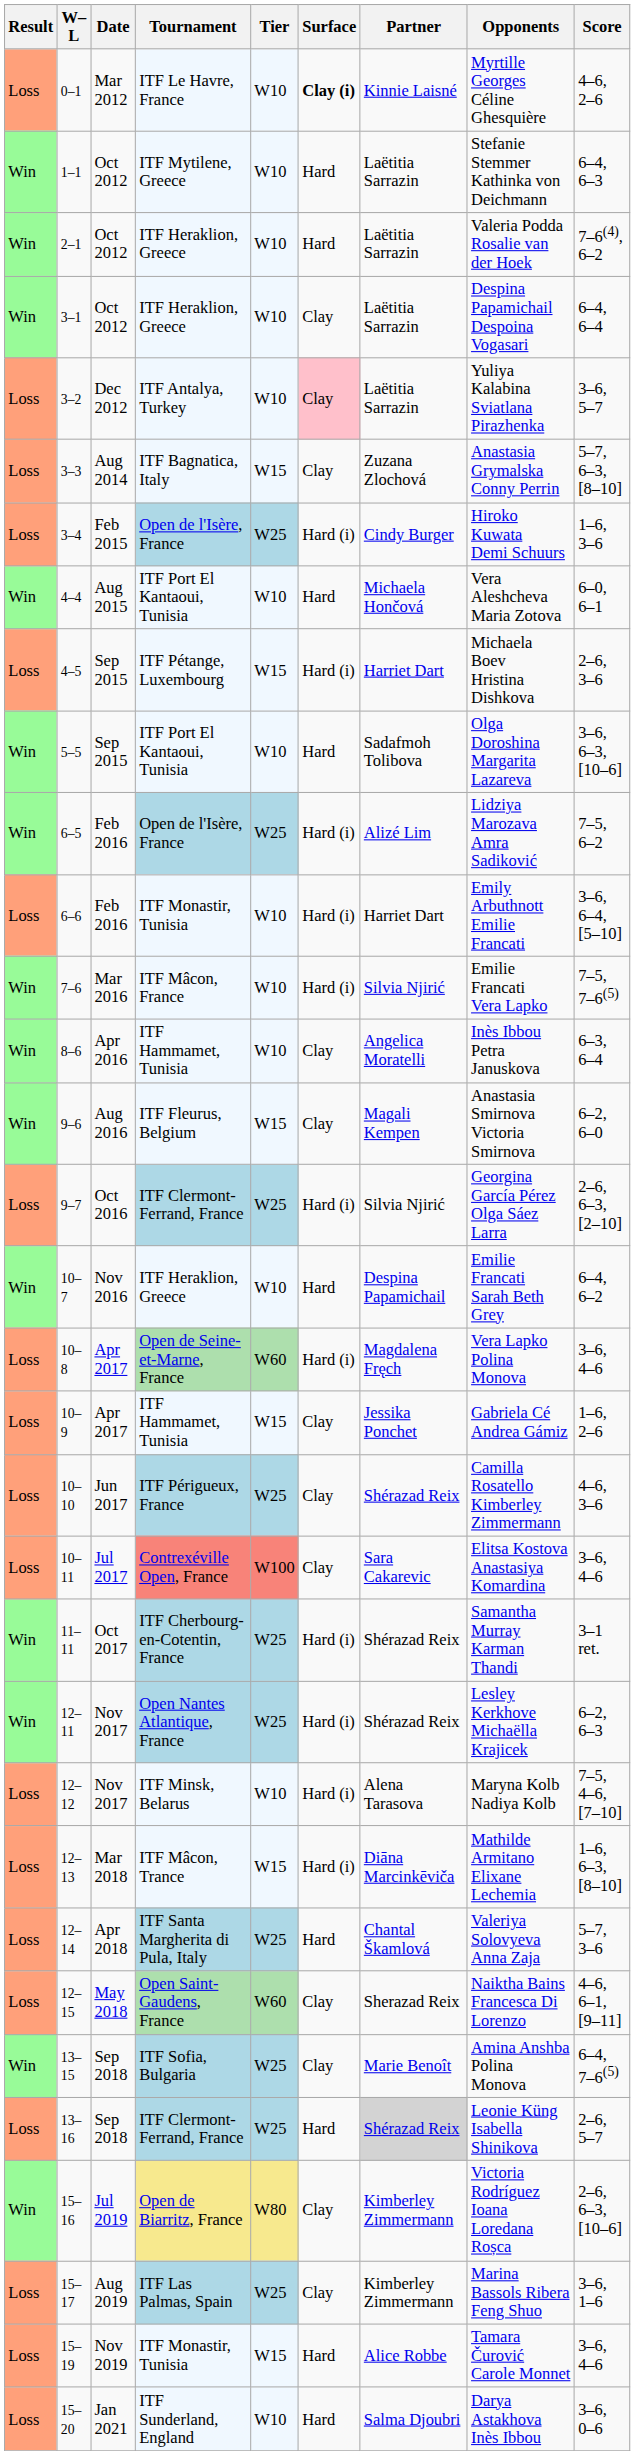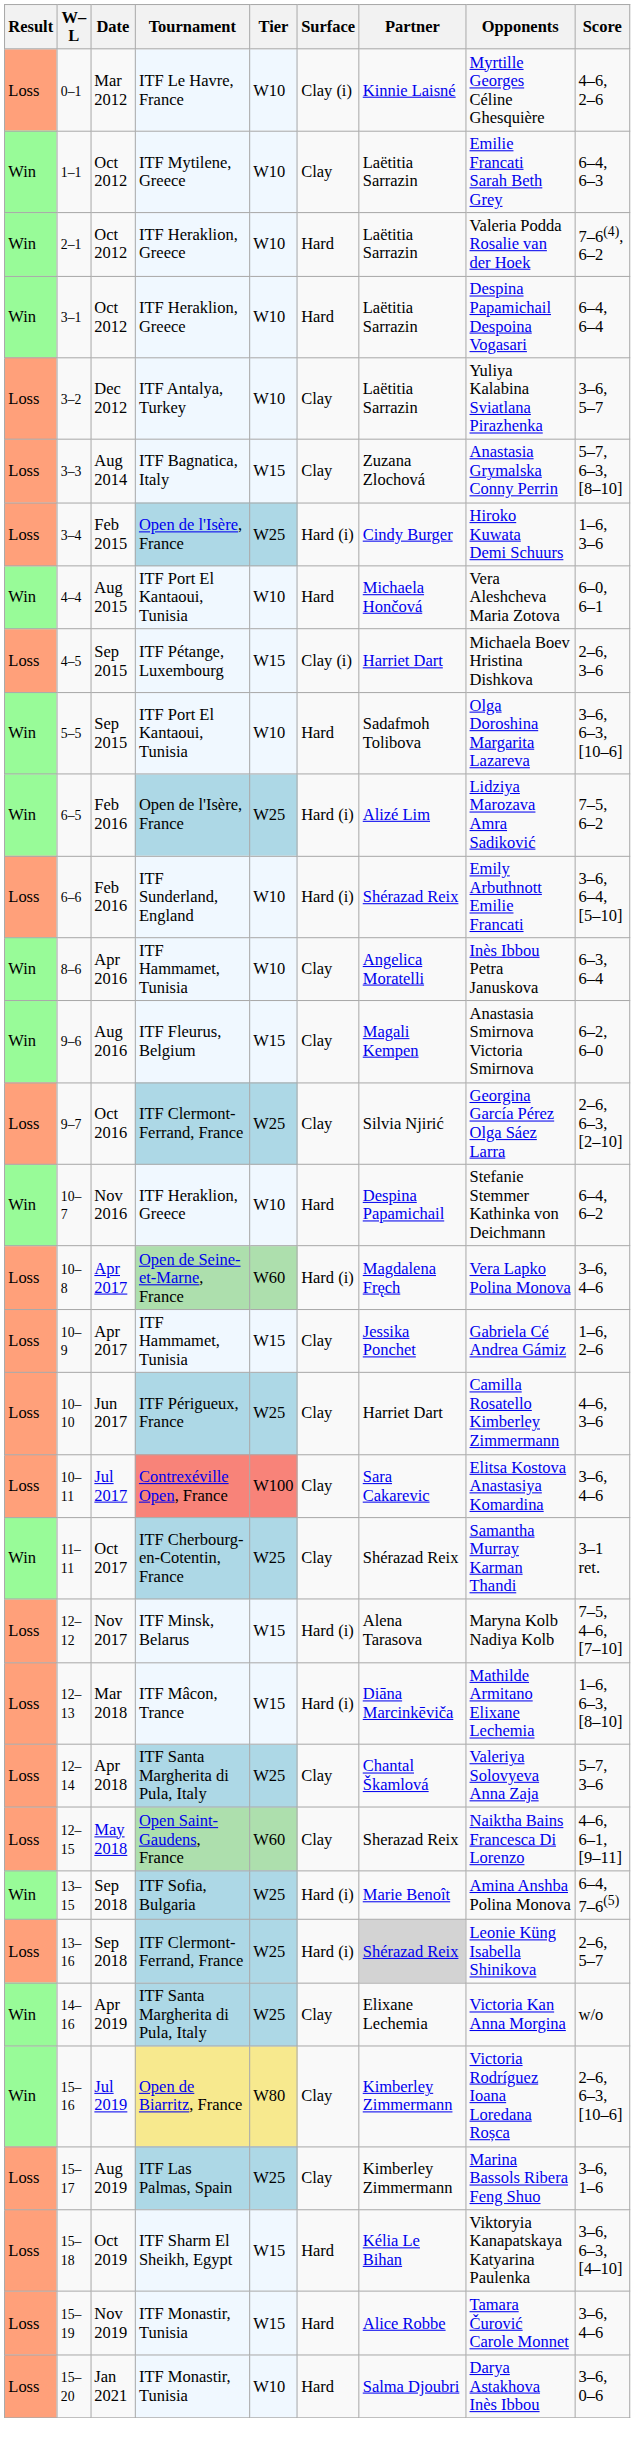0–1 | Surface: bold -> normal
1–1 | Surface: Hard -> Clay
1–1 | Opponents: Stefanie Stemmer Kathinka von Deichmann -> Emilie Francati Sarah Beth Grey
3–1 | Surface: Clay -> Hard
3–2 | Surface: pink background -> no background
4–5 | Surface: Hard (i) -> Clay (i)
6–6 | Tournament: ITF Monastir, Tunisia -> ITF Sunderland, England
6–6 | Partner: Harriet Dart -> Shérazad Reix
- row: Win | 7–6 | Mar 2016 | ITF Mâcon, France | W10 | Hard (i) | Silvia Njirić | Emilie Francati Vera Lapko | 7–5, 7–6(5)
9–7 | Surface: Hard (i) -> Clay
10–7 | Opponents: Emilie Francati Sarah Beth Grey -> Stefanie Stemmer Kathinka von Deichmann
10–10 | Partner: Shérazad Reix -> Harriet Dart
11–11 | Surface: Hard (i) -> Clay
- row: Win | 12–11 | Nov 2017 | Open Nantes Atlantique, France | W25 | Hard (i) | Shérazad Reix | Lesley Kerkhove Michaëlla Krajicek | 6–2, 6–3
12–12 | Tier: W10 -> W15
12–14 | Surface: Hard -> Clay
13–15 | Surface: Clay -> Hard (i)
13–16 | Surface: Hard -> Hard (i)
+ row: Win | 14–16 | Apr 2019 | ITF Santa Margherita di Pula, Italy | W25 | Clay | Elixane Lechemia | Victoria Kan Anna Morgina | w/o
+ row: Loss | 15–18 | Oct 2019 | ITF Sharm El Sheikh, Egypt | W15 | Hard | Kélia Le Bihan | Viktoryia Kanapatskaya Katyarina Paulenka | 3–6, 6–3, [4–10]
15–20 | Tournament: ITF Sunderland, England -> ITF Monastir, Tunisia
